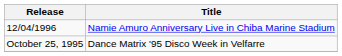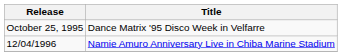rows swapped: October 25, 1995 <-> 12/04/1996
